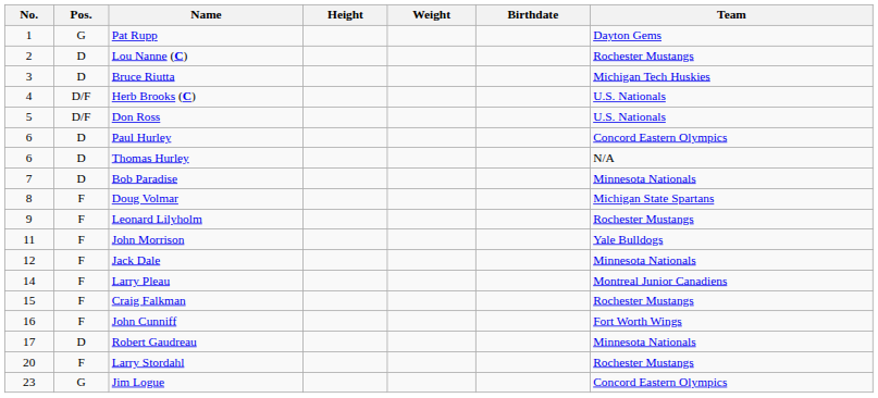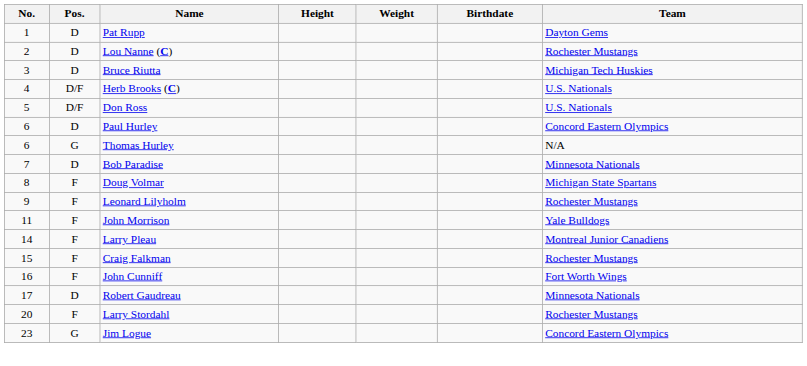Pat Rupp | Pos.: G -> D
Thomas Hurley | Pos.: D -> G
- row: 12 | F | Jack Dale | Minnesota Nationals
